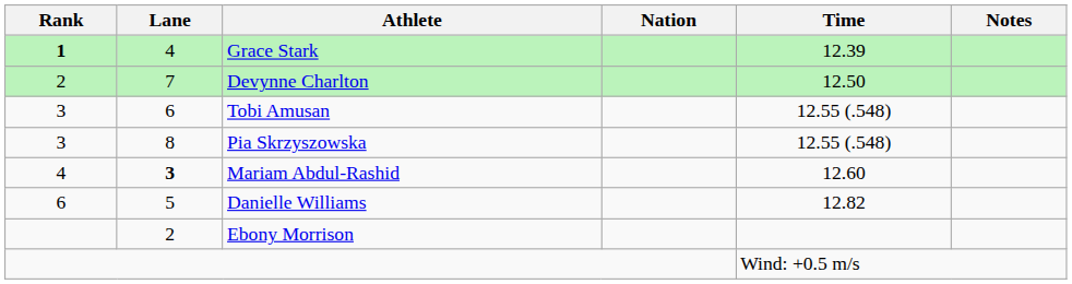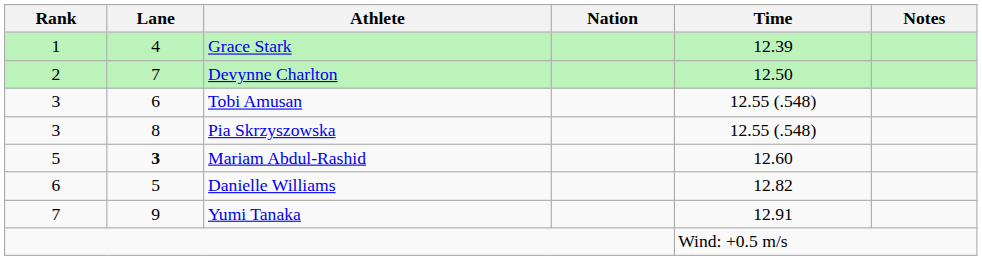Grace Stark | Rank: bold -> normal
Mariam Abdul-Rashid | Rank: 4 -> 5
+ row: 7 | 9 | Yumi Tanaka | 12.91
- row: 2 | Ebony Morrison
